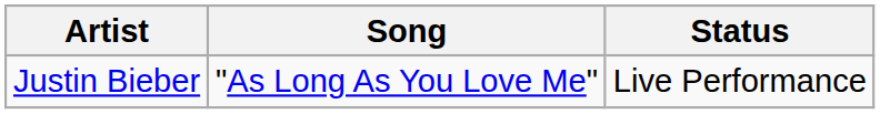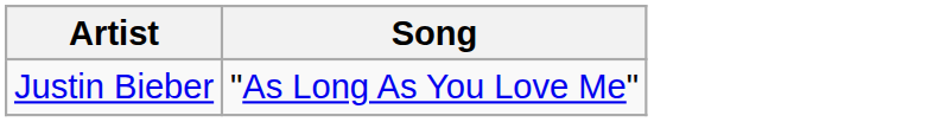- column: Status | Live Performance
